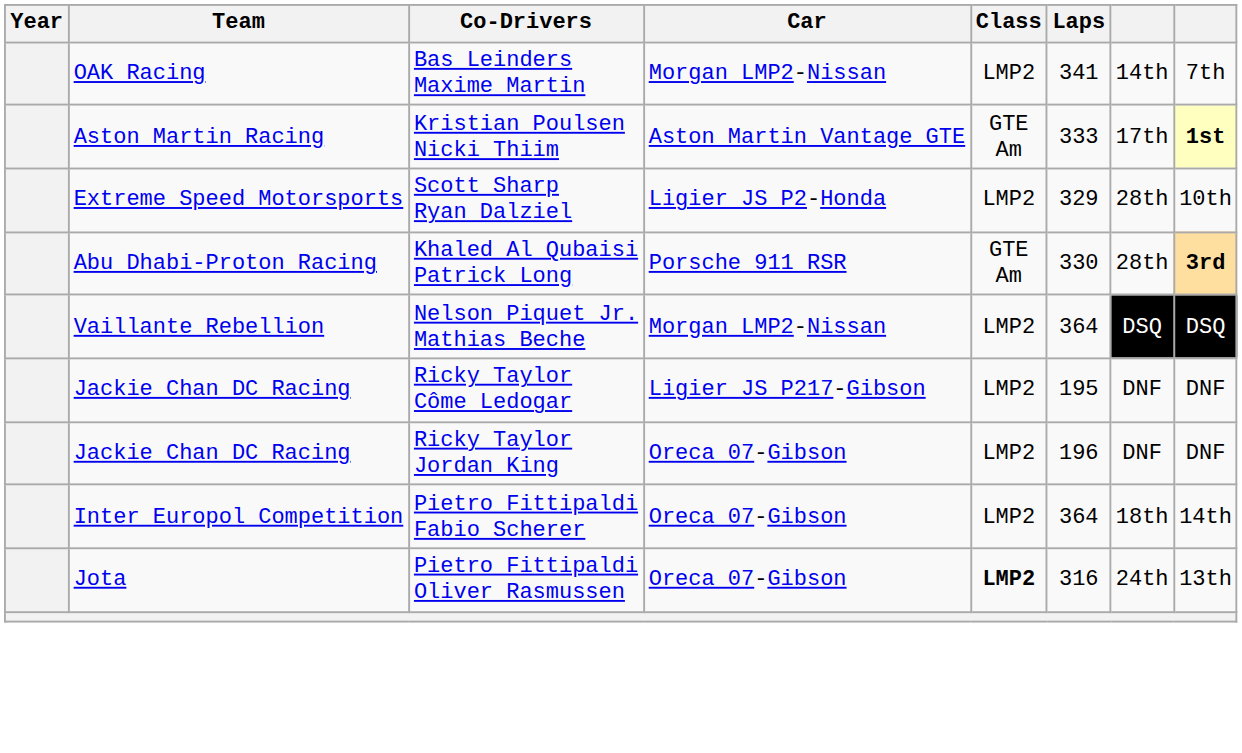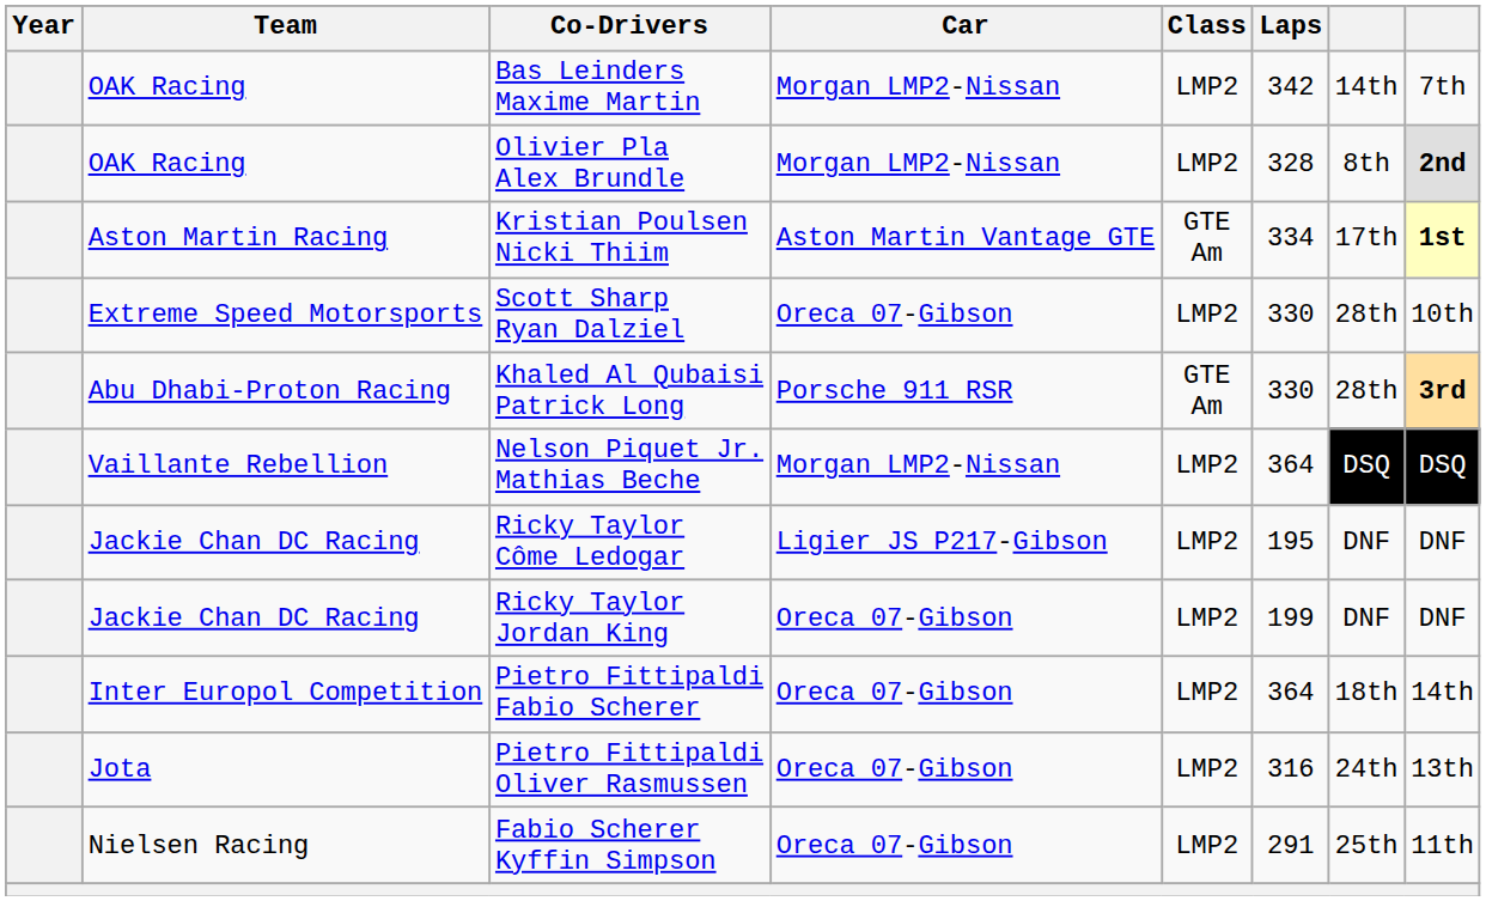Bas Leinders Maxime Martin | Laps: 341 -> 342
+ row: OAK Racing | Olivier Pla Alex Brundle | Morgan LMP2-Nissan | LMP2 | 328 | 8th | 2nd
Kristian Poulsen Nicki Thiim | Laps: 333 -> 334
Scott Sharp Ryan Dalziel | Car: Ligier JS P2-Honda -> Oreca 07-Gibson
Scott Sharp Ryan Dalziel | Laps: 329 -> 330
Ricky Taylor Jordan King | Laps: 196 -> 199
Pietro Fittipaldi Oliver Rasmussen | Class: bold -> normal
+ row: Nielsen Racing | Fabio Scherer Kyffin Simpson | Oreca 07-Gibson | LMP2 | 291 | 25th | 11th
